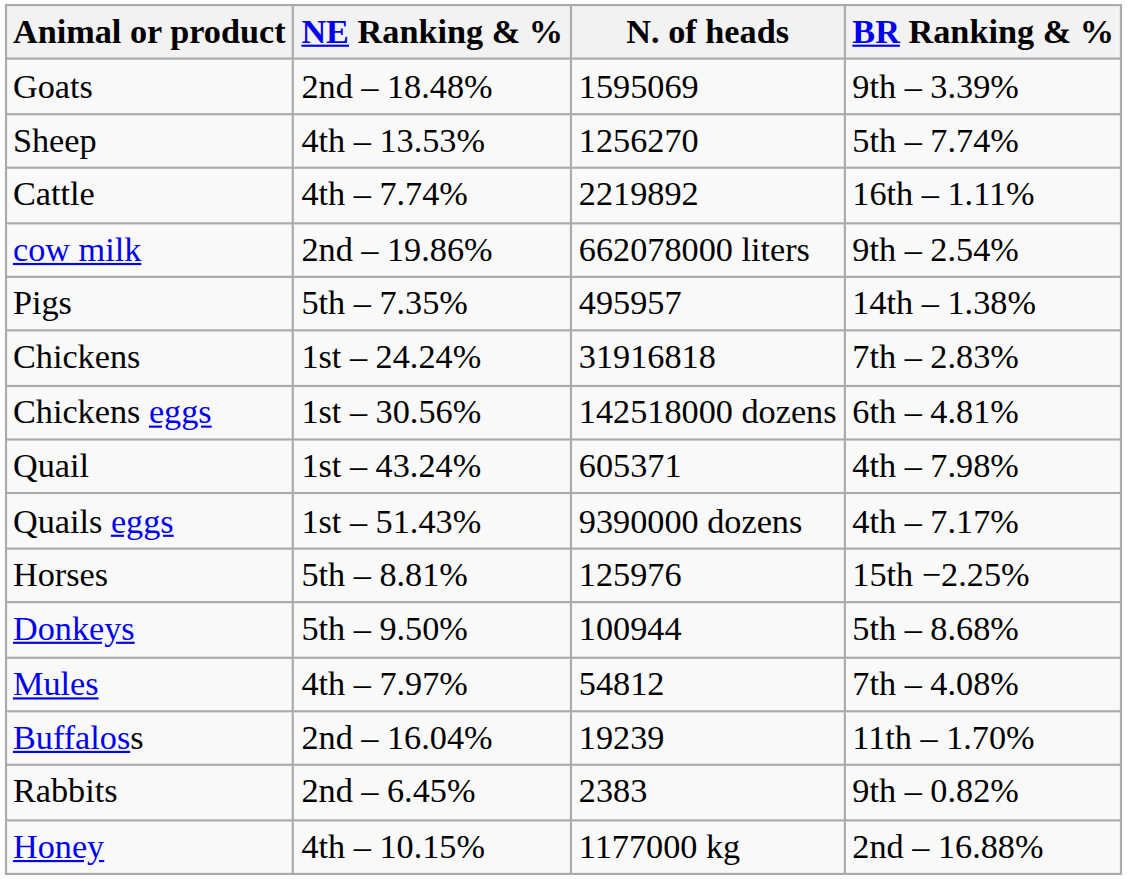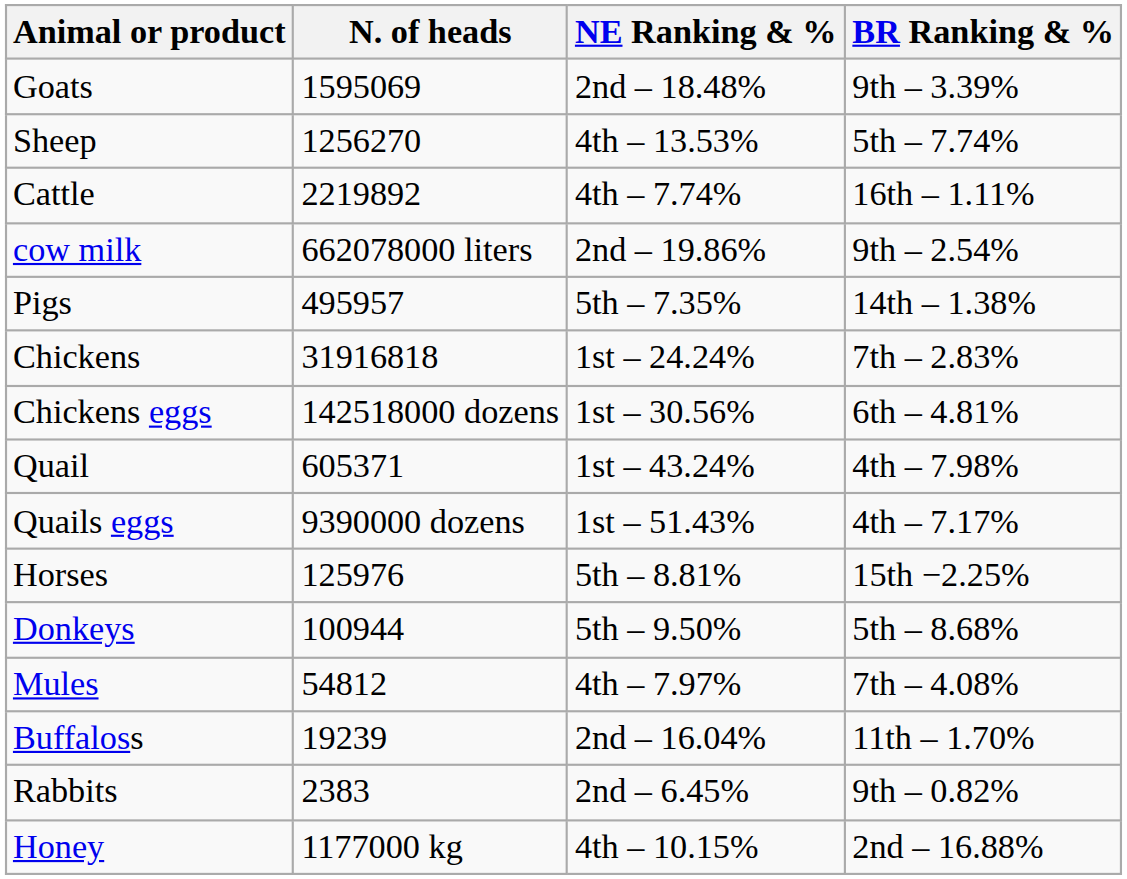columns swapped: N. of heads <-> NE Ranking & %
